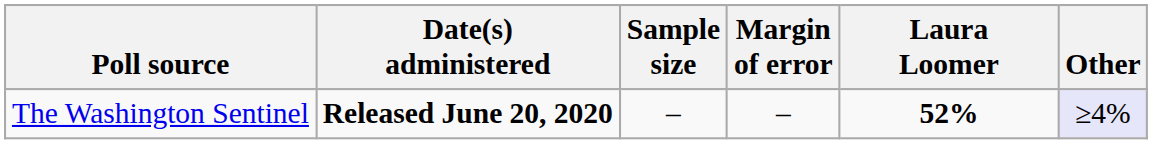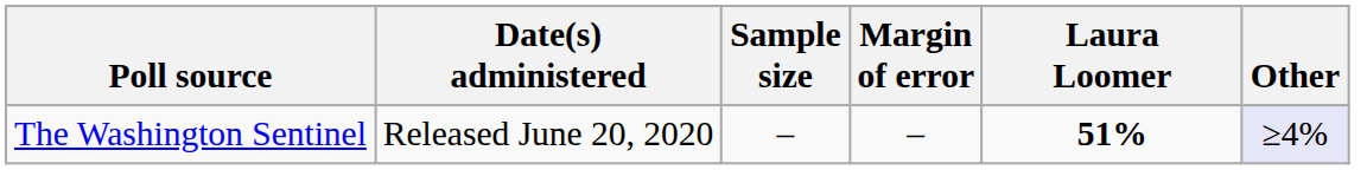The Washington Sentinel | Date(s) administered: bold -> normal
The Washington Sentinel | Laura Loomer: 52% -> 51%
